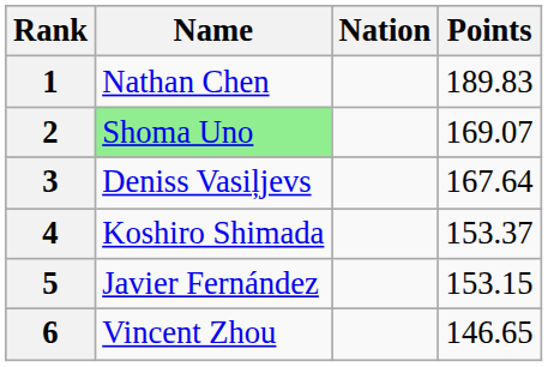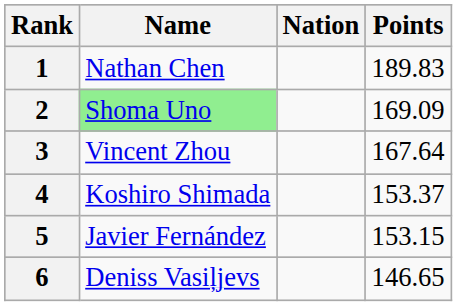2 | Points: 169.07 -> 169.09
3 | Name: Deniss Vasiļjevs -> Vincent Zhou
6 | Name: Vincent Zhou -> Deniss Vasiļjevs
